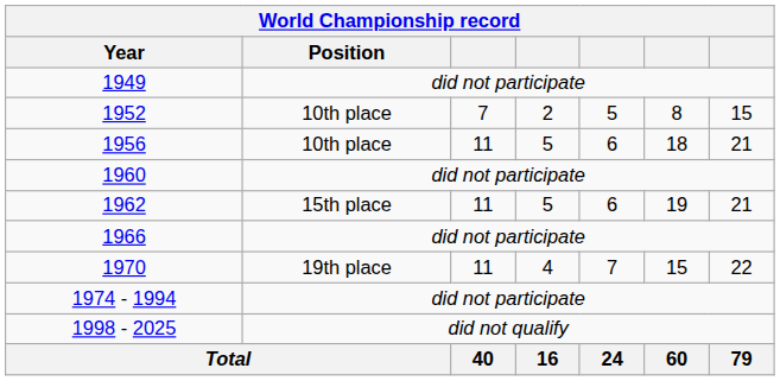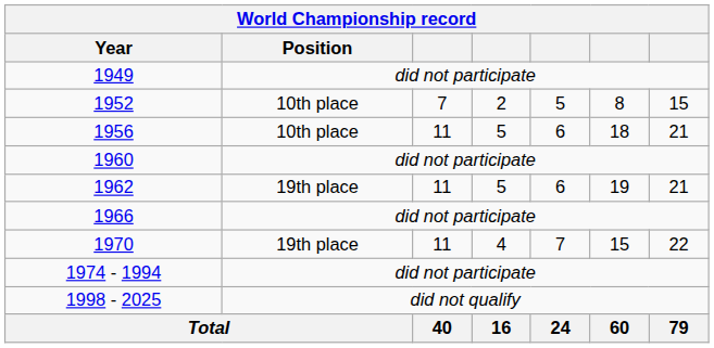1962 | World Championship record / Position: 15th place -> 19th place
